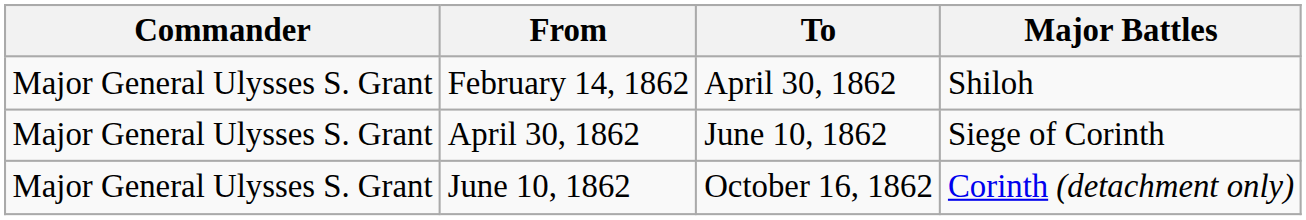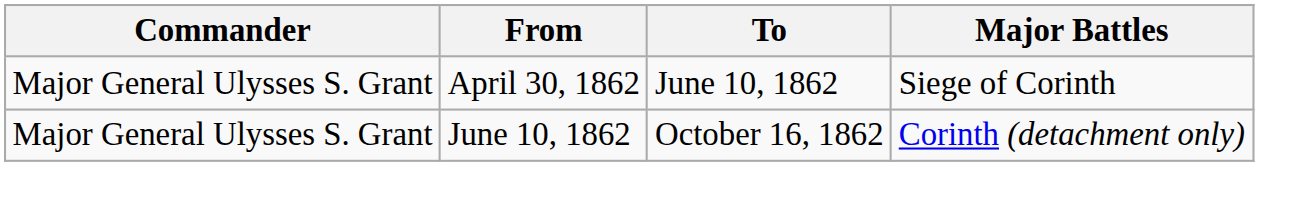- row: Major General Ulysses S. Grant | February 14, 1862 | April 30, 1862 | Shiloh
